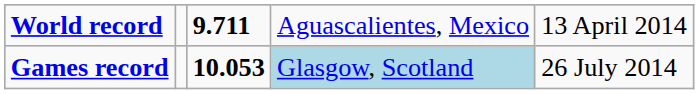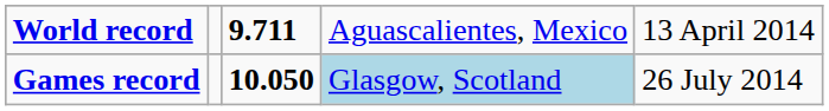Games record | column 3: 10.053 -> 10.050
